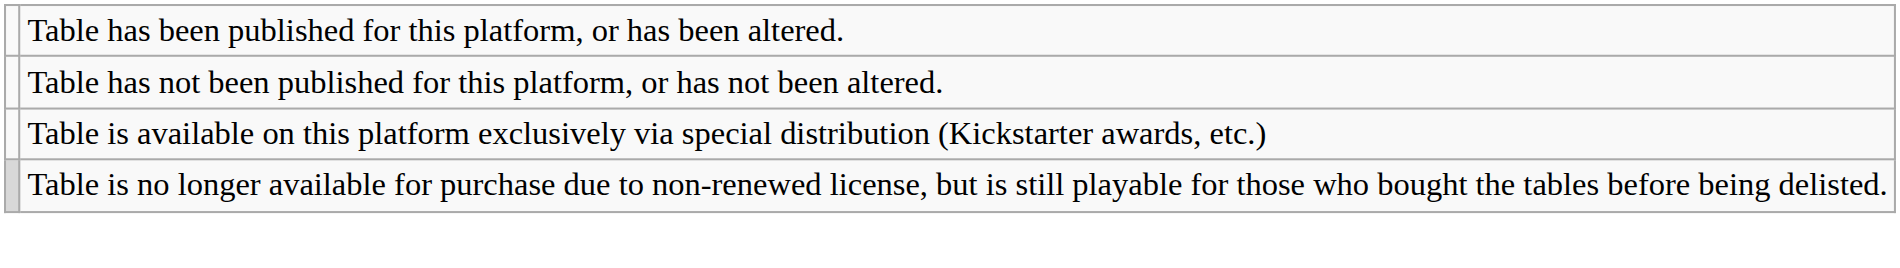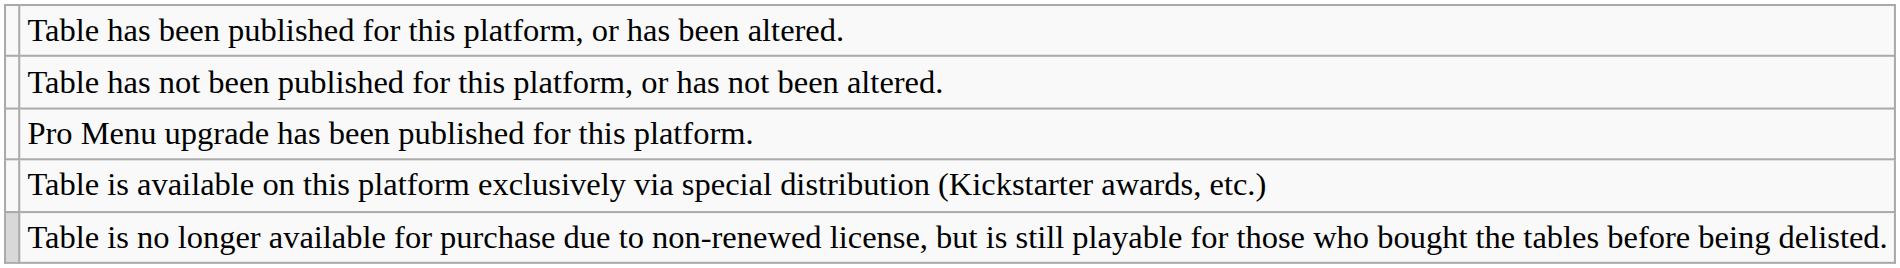+ row: Pro Menu upgrade has been published for this platform.
